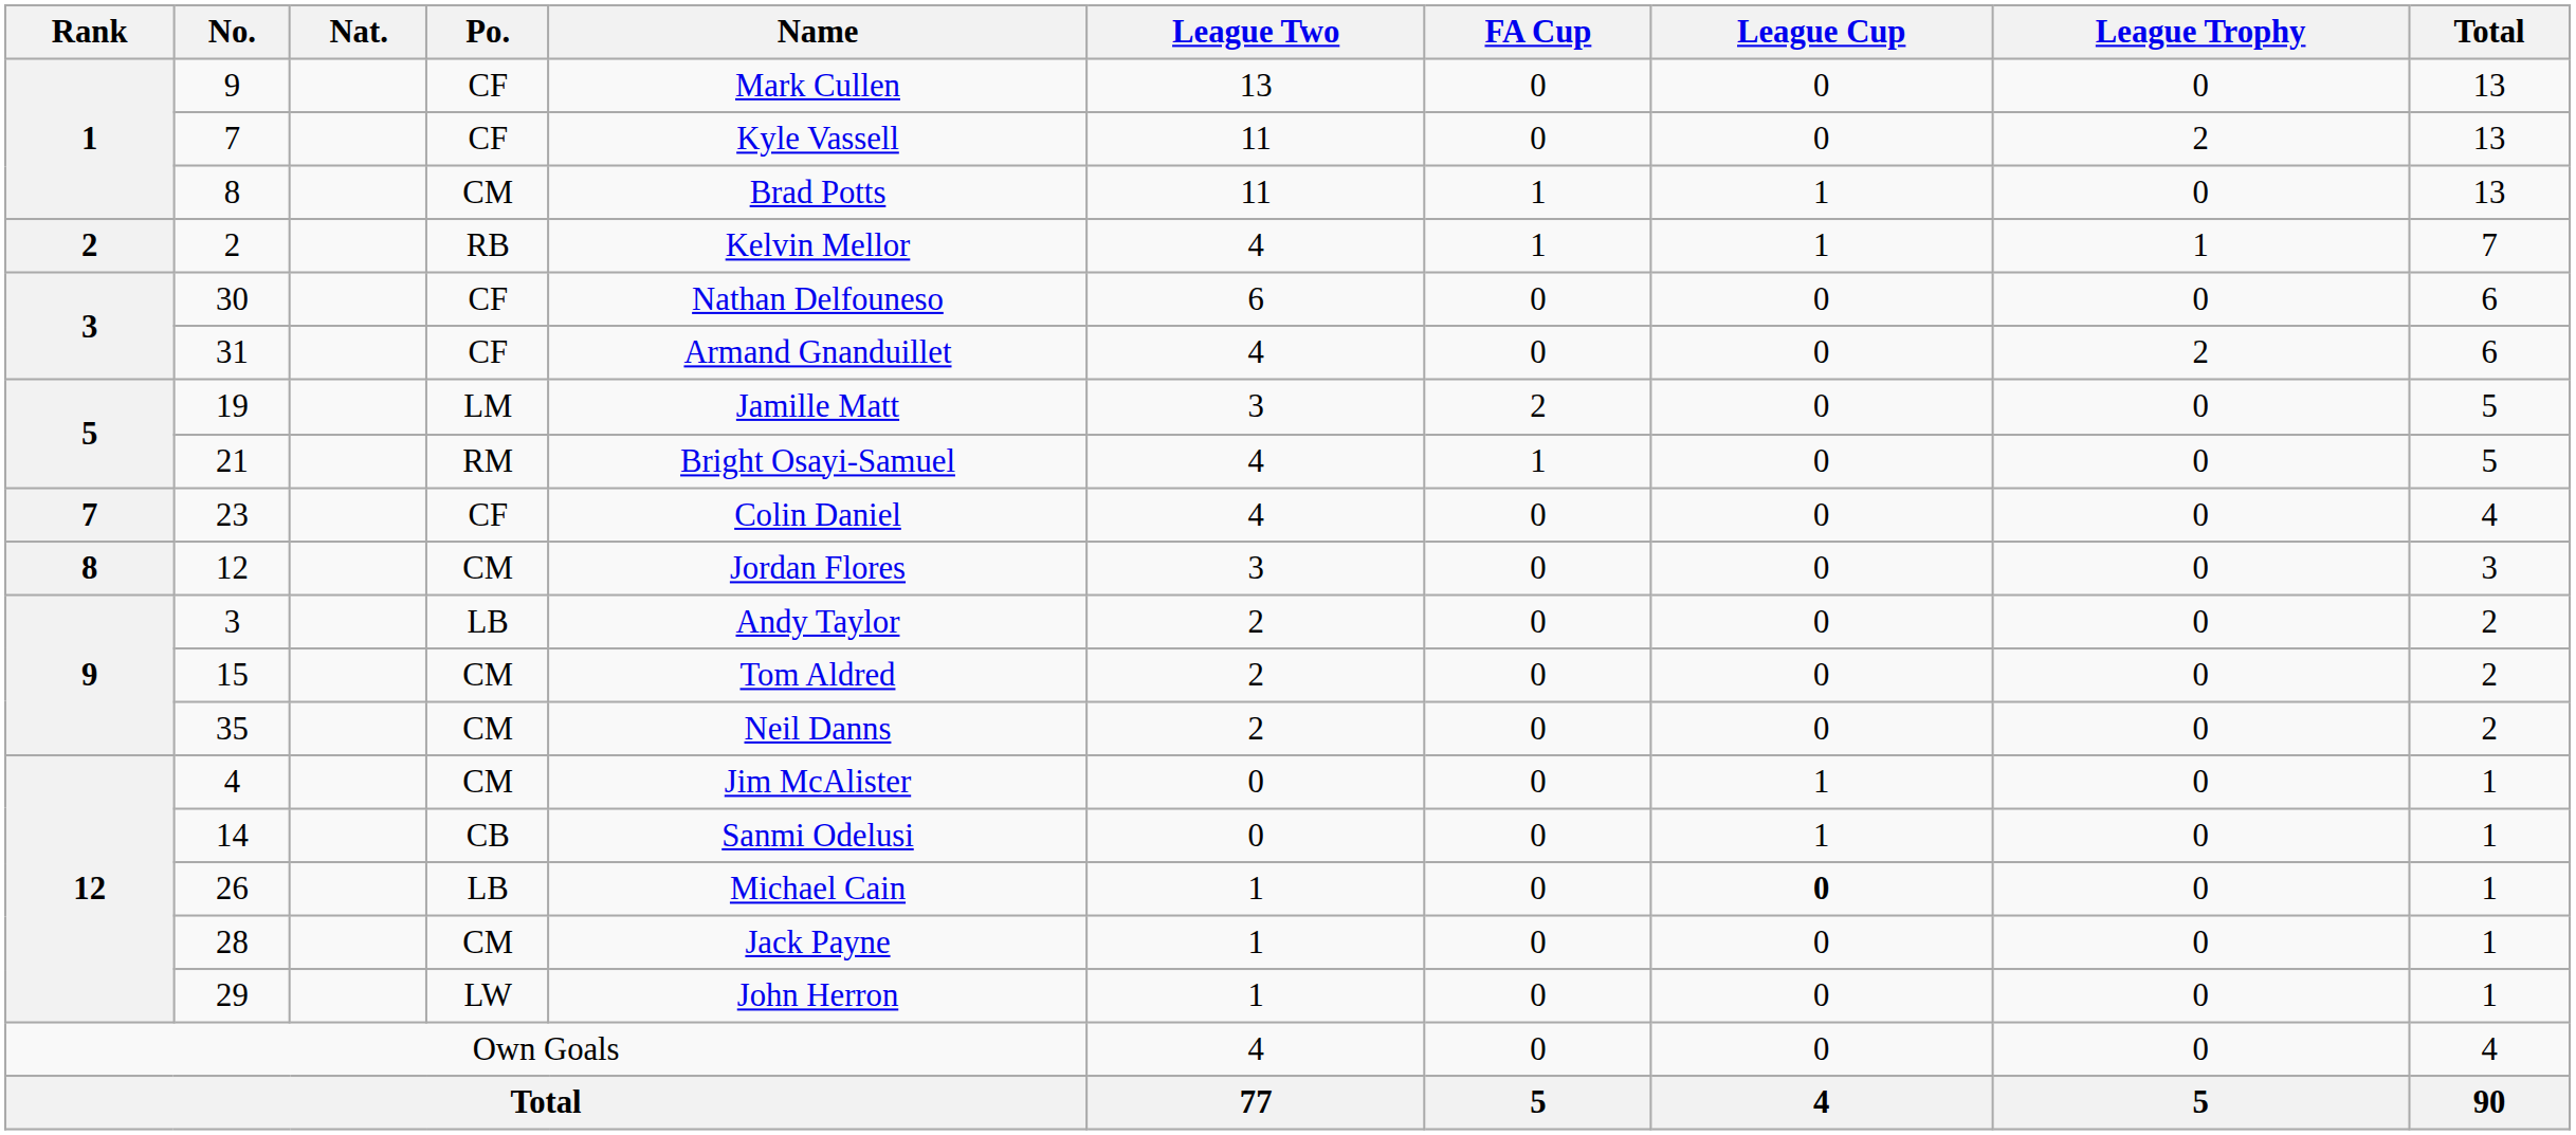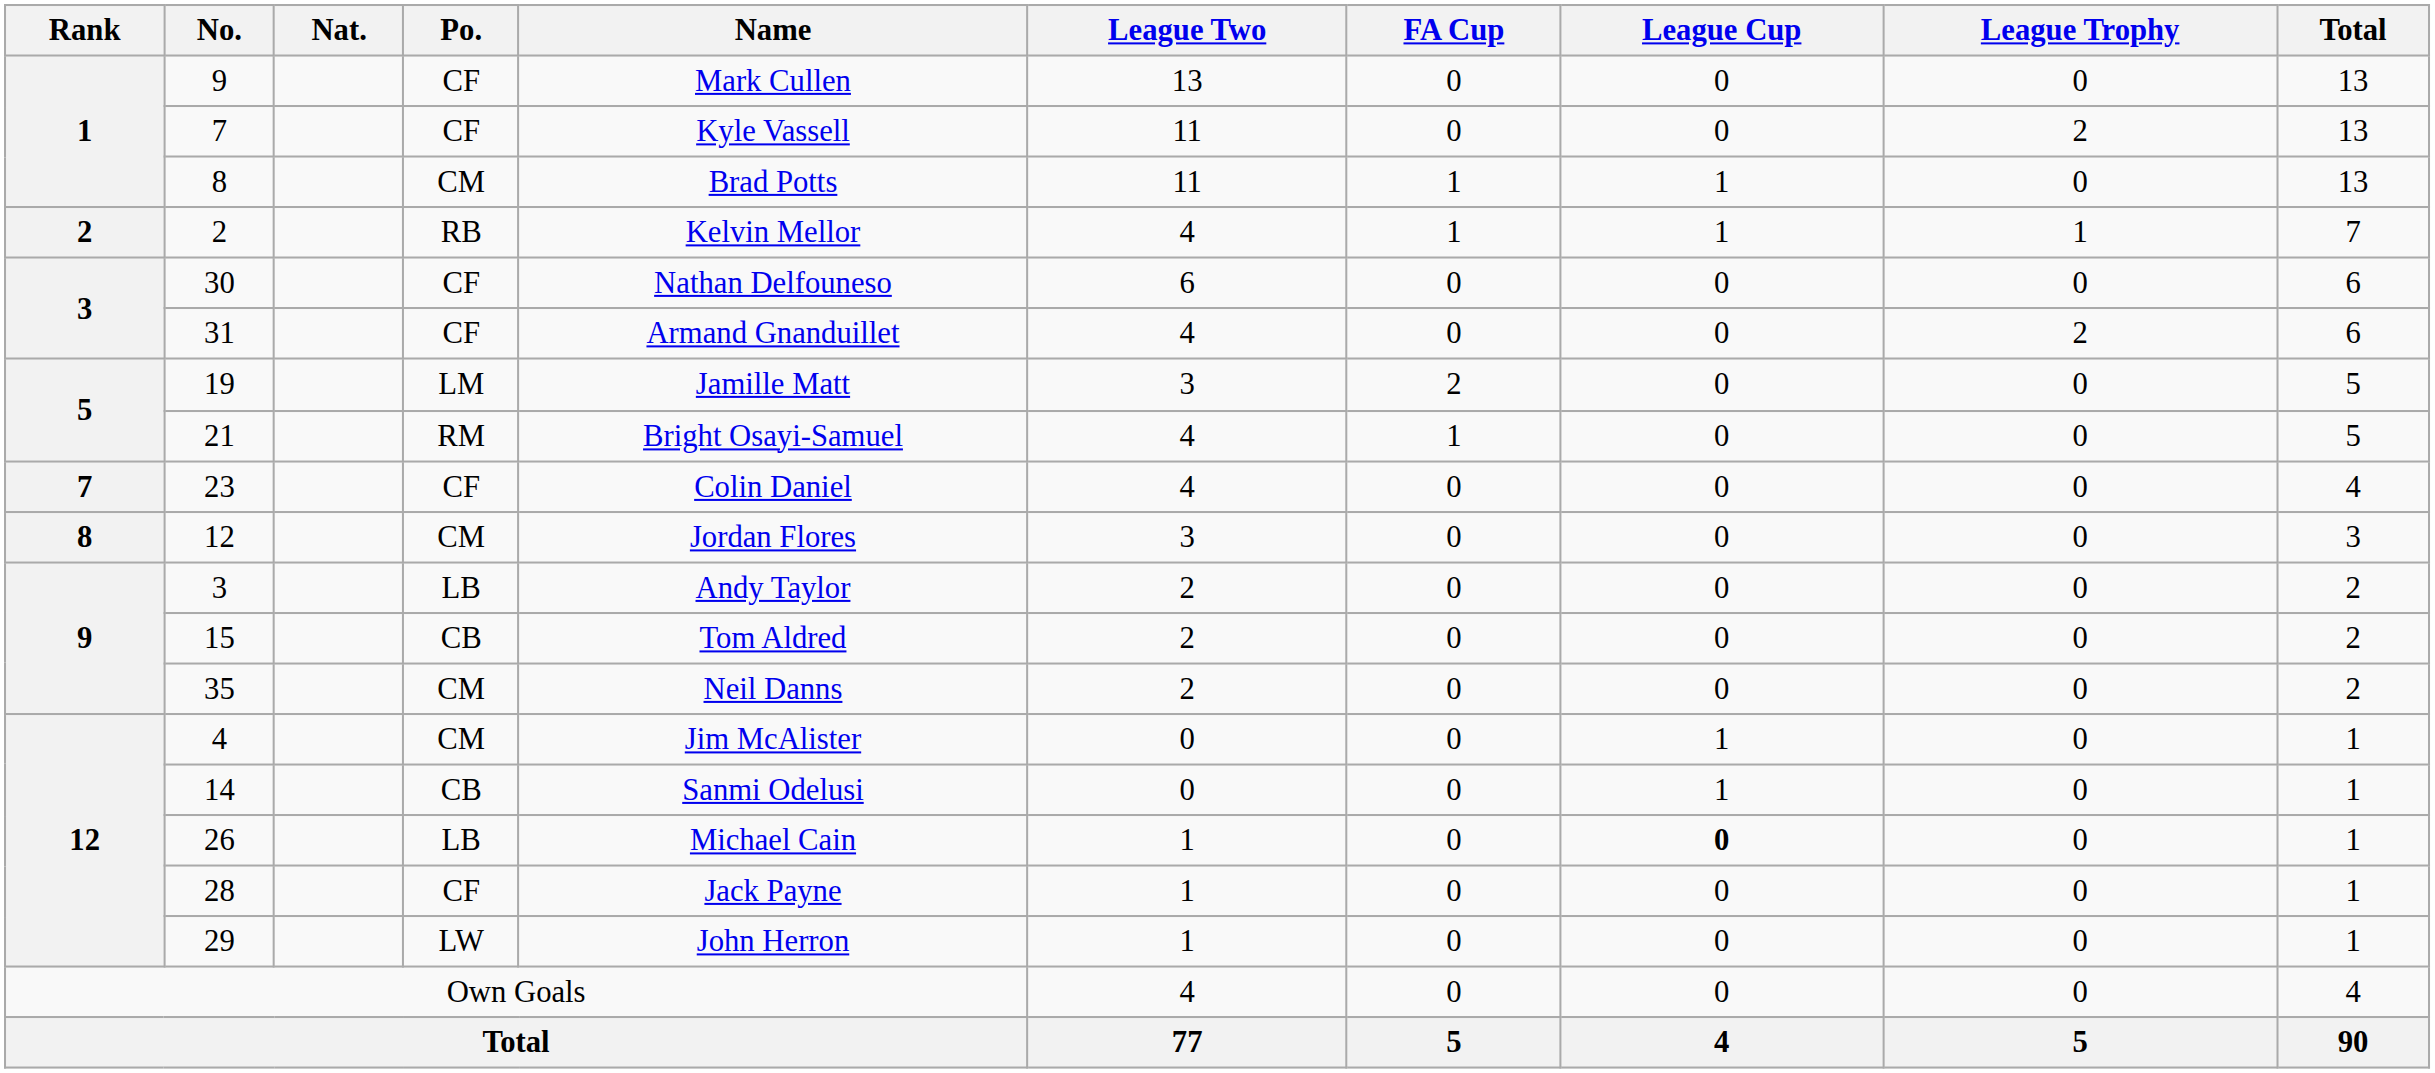15 | Po.: CM -> CB
28 | Po.: CM -> CF
